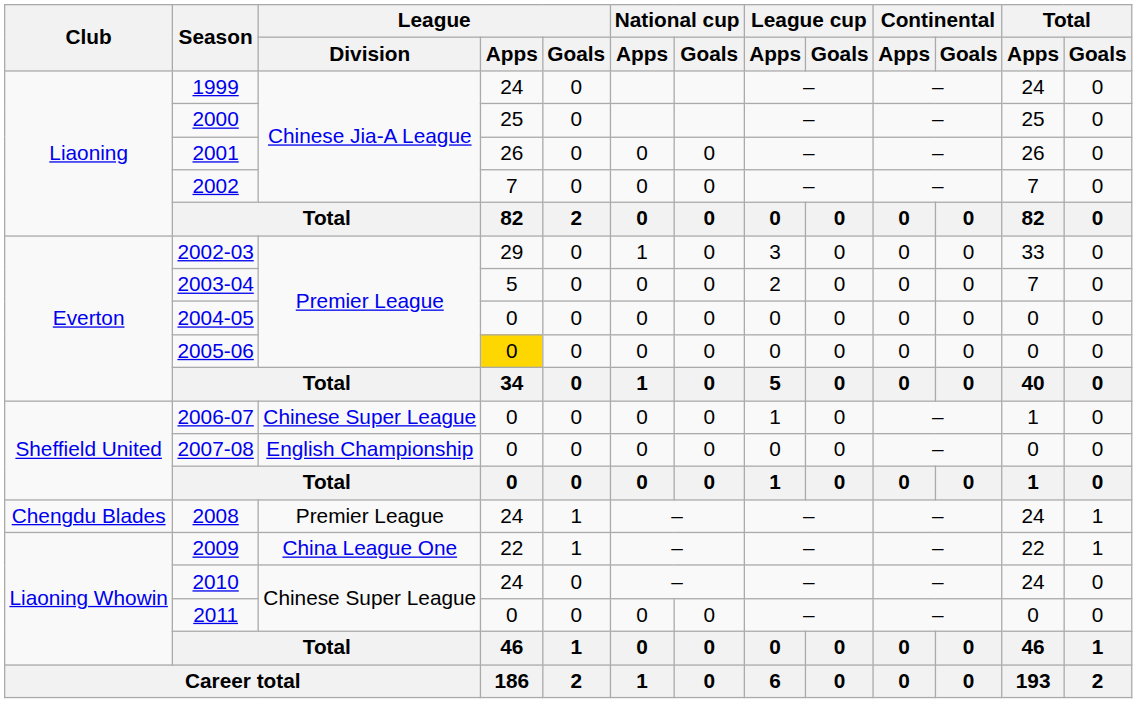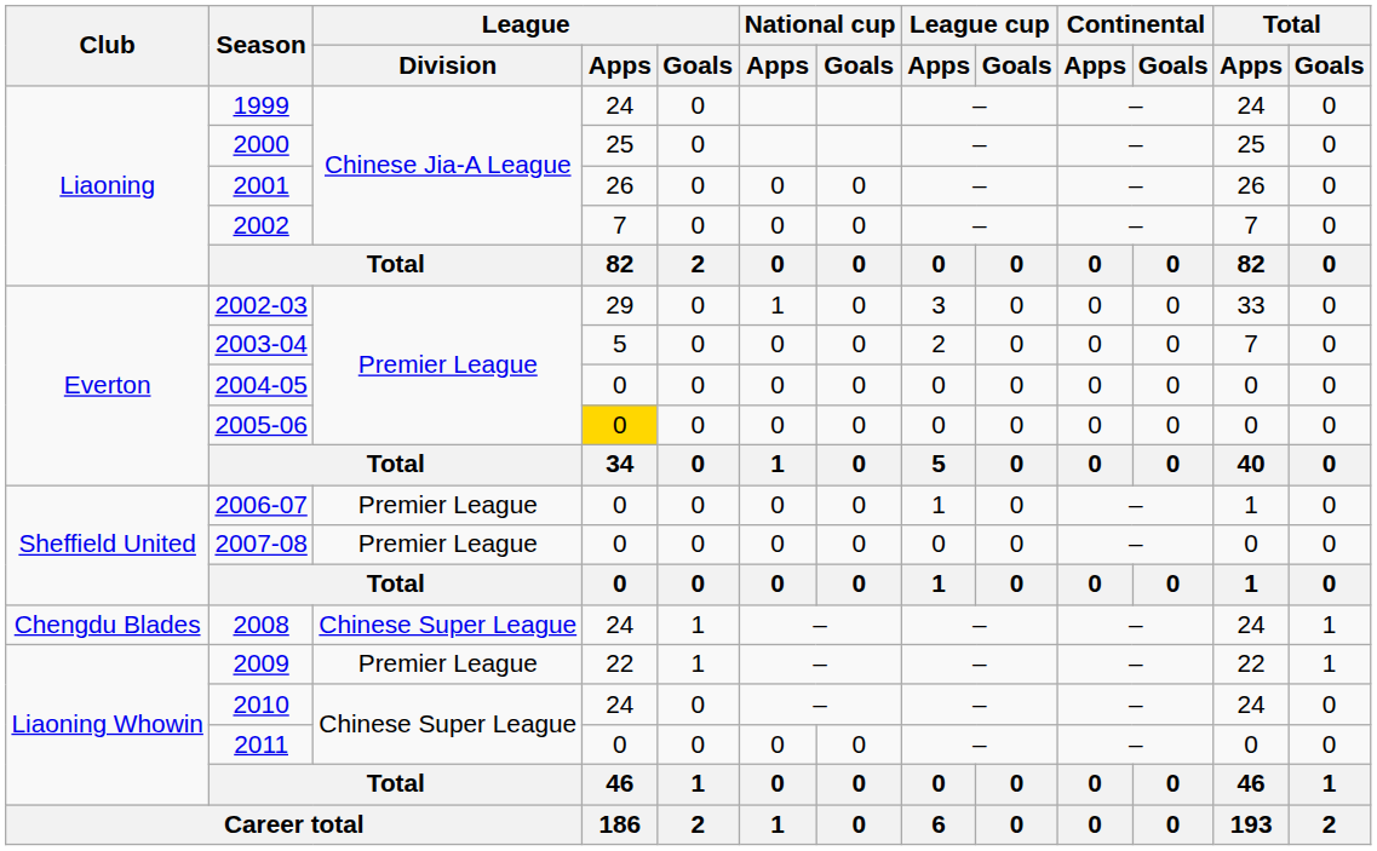2006-07 | League / Division: Chinese Super League -> Premier League
2007-08 | League / Division: English Championship -> Premier League
2008 | League / Division: Premier League -> Chinese Super League
2009 | League / Division: China League One -> Premier League
